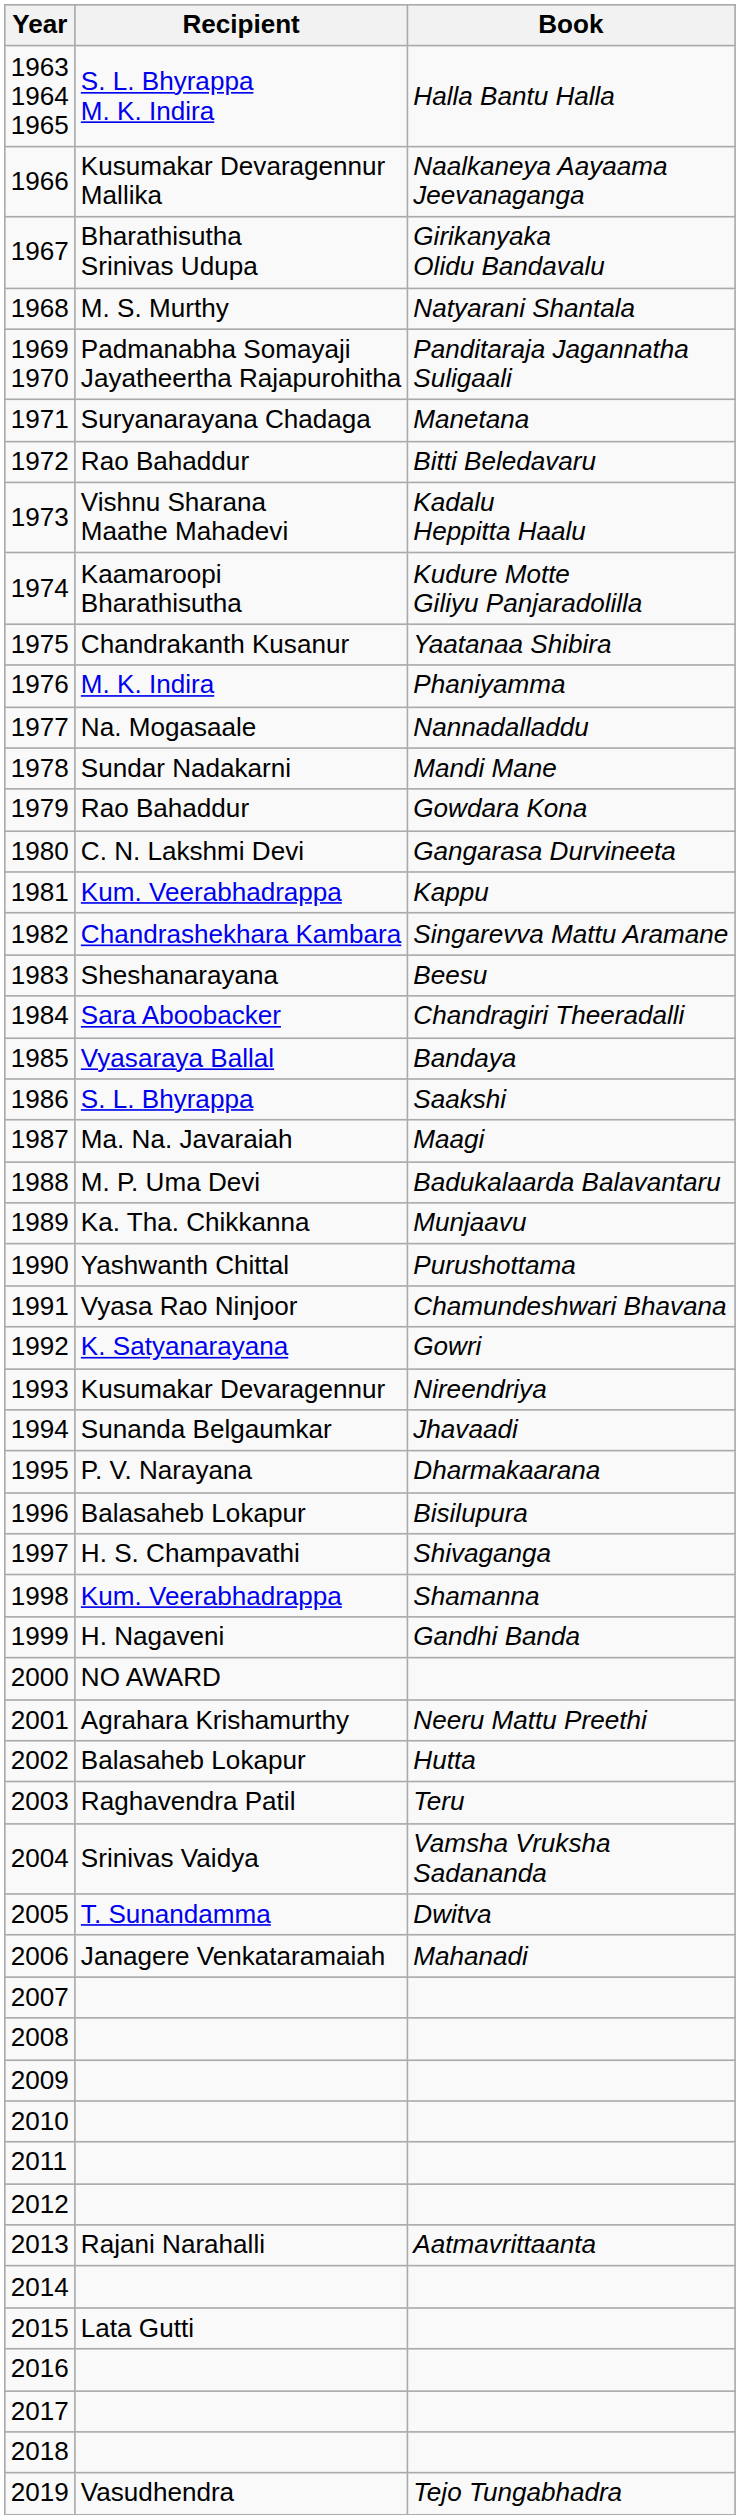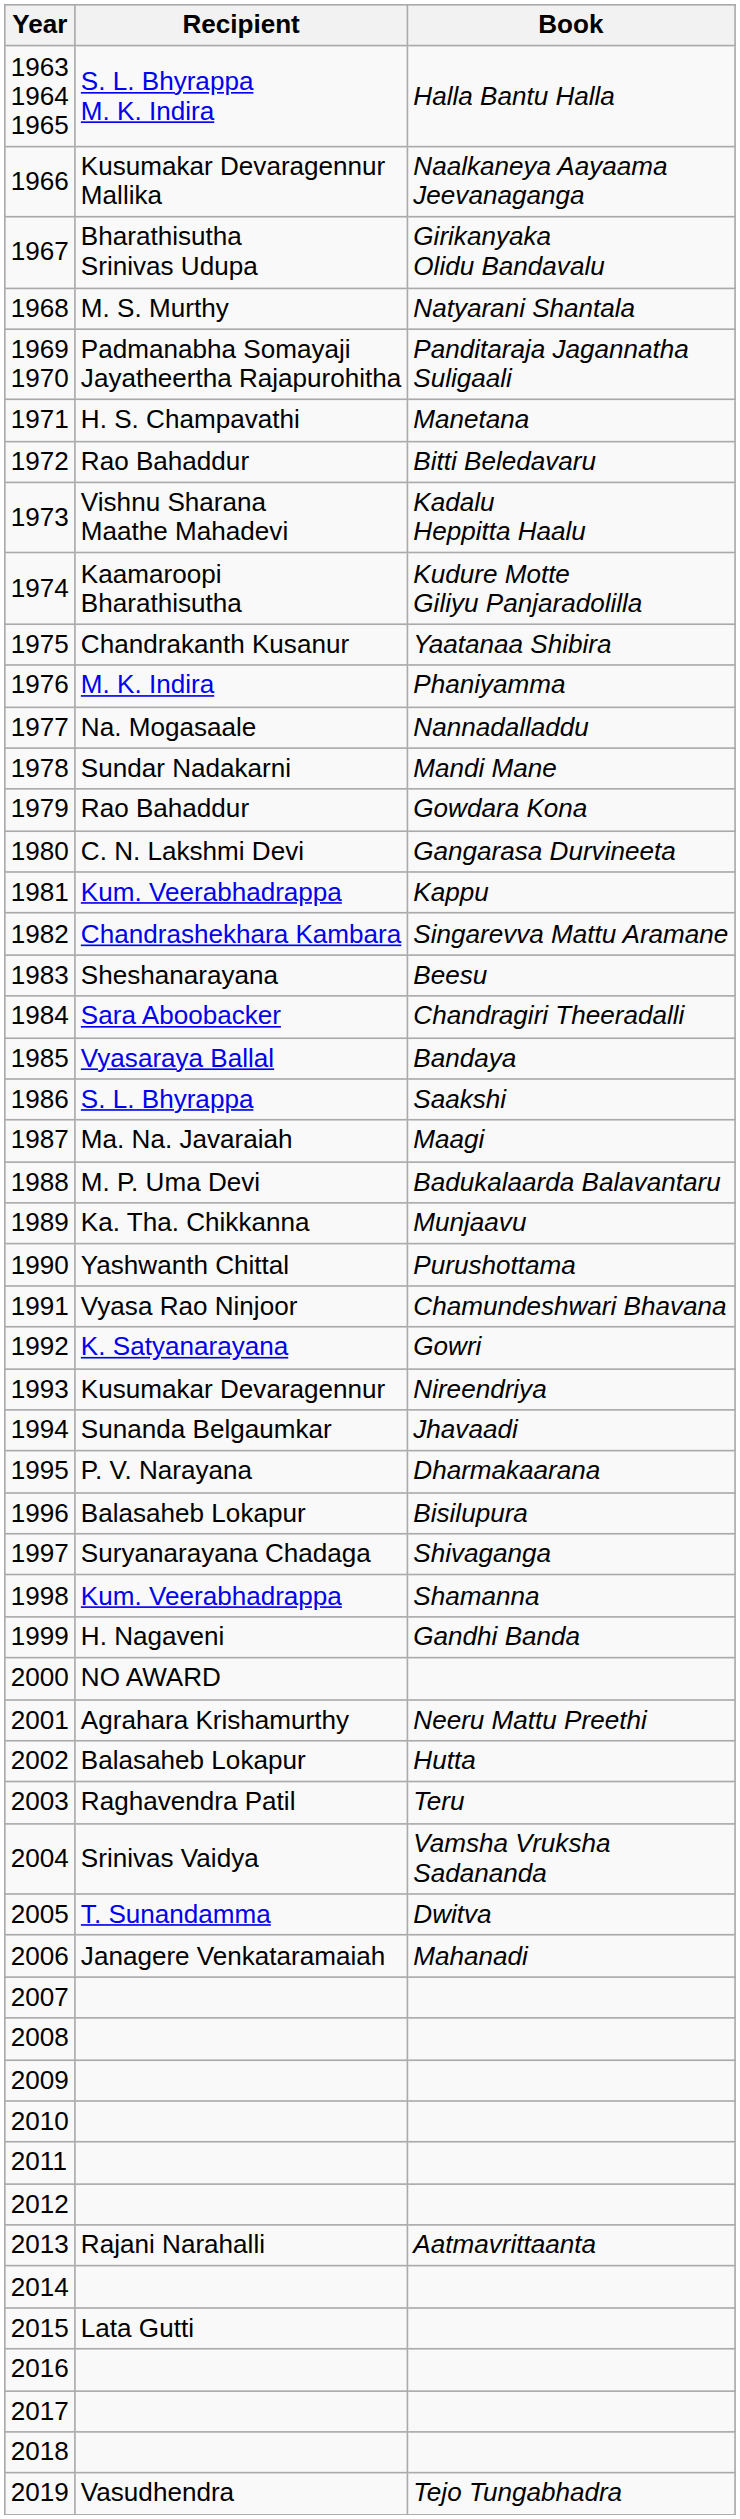1971 | Recipient: Suryanarayana Chadaga -> H. S. Champavathi
1997 | Recipient: H. S. Champavathi -> Suryanarayana Chadaga
